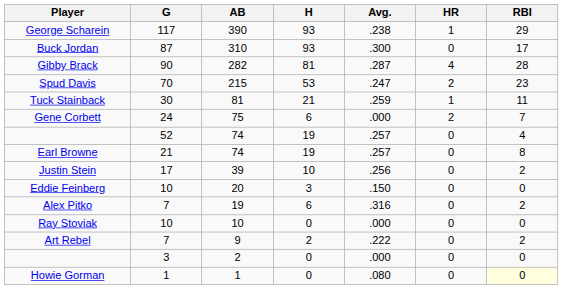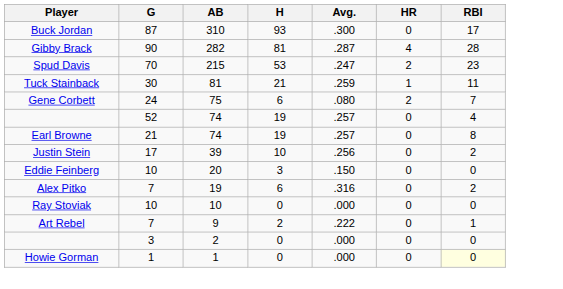- row: George Scharein | 117 | 390 | 93 | .238 | 1 | 29
Gene Corbett | Avg.: .000 -> .080
Art Rebel | RBI: 2 -> 1
Howie Gorman | Avg.: .080 -> .000
